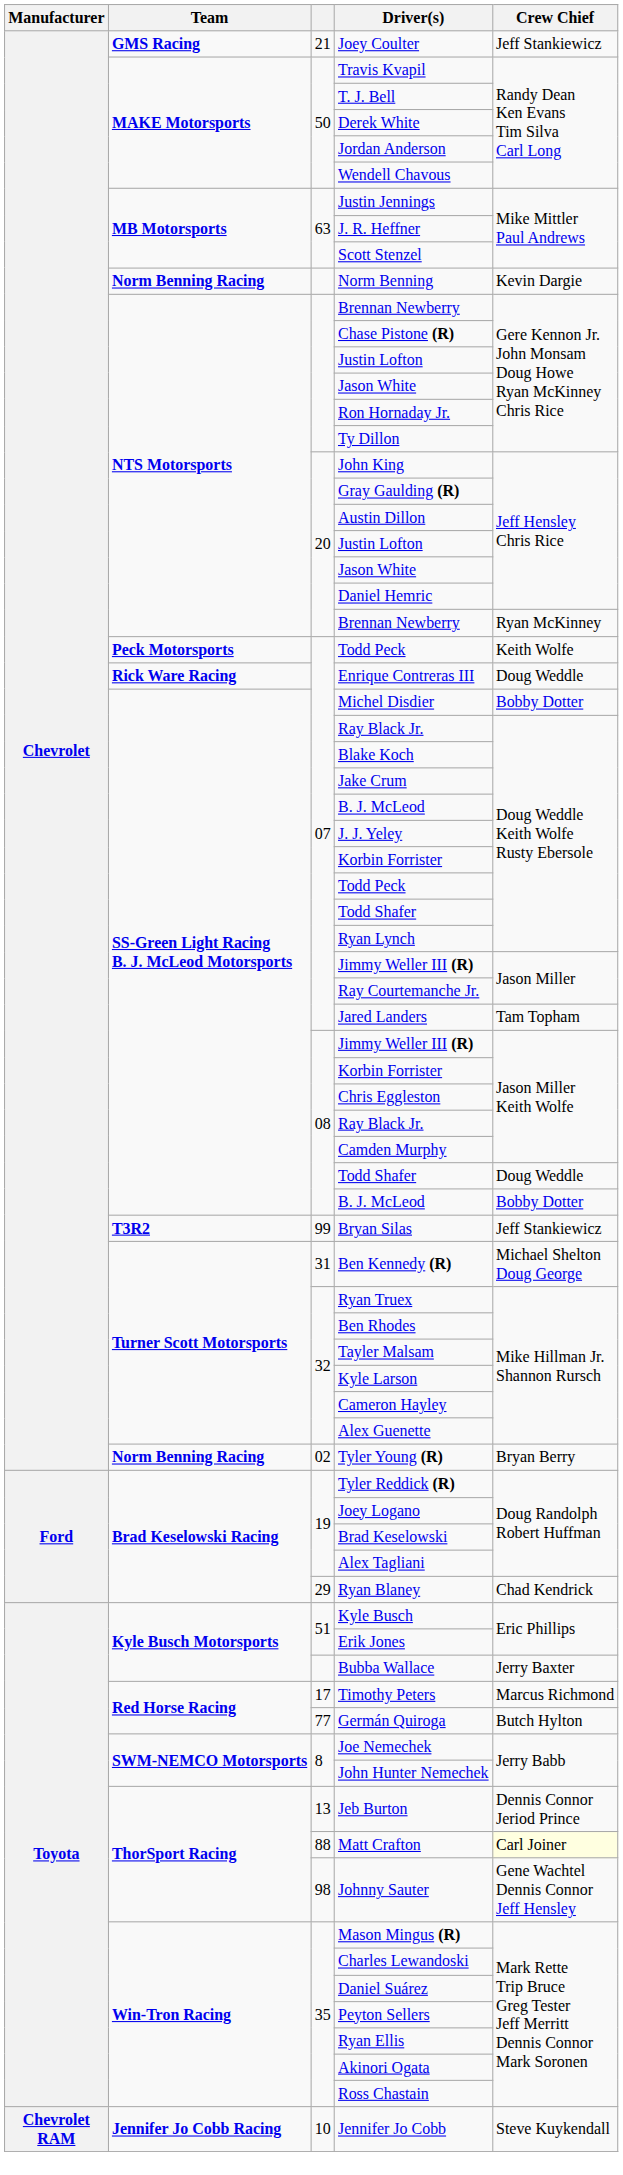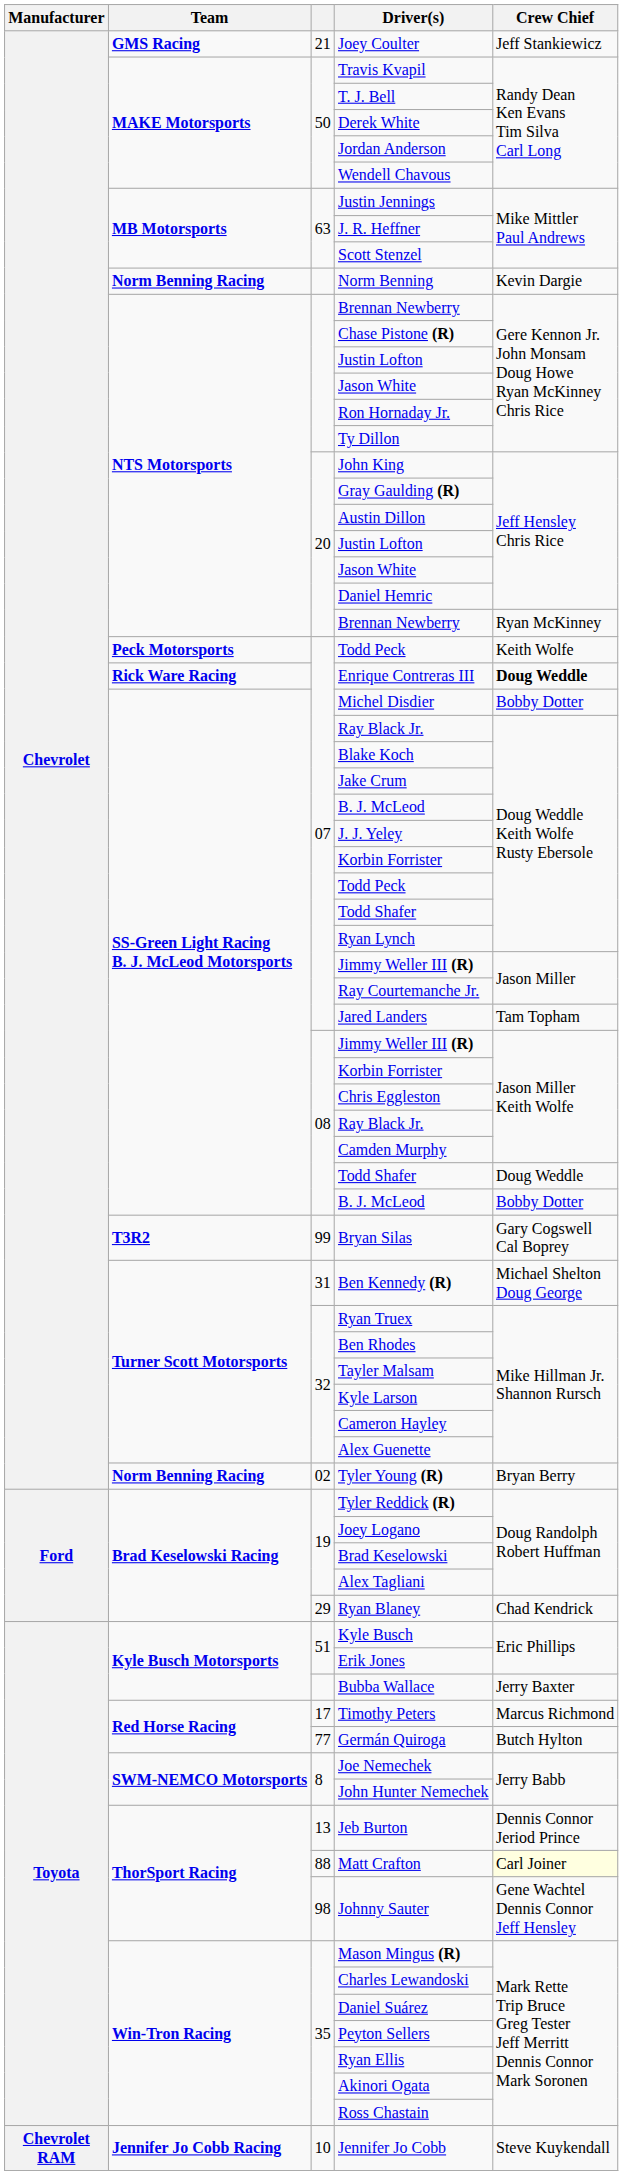Enrique Contreras III | Crew Chief: normal -> bold
Bryan Silas | Crew Chief: Jeff Stankiewicz -> Gary Cogswell Cal Boprey
